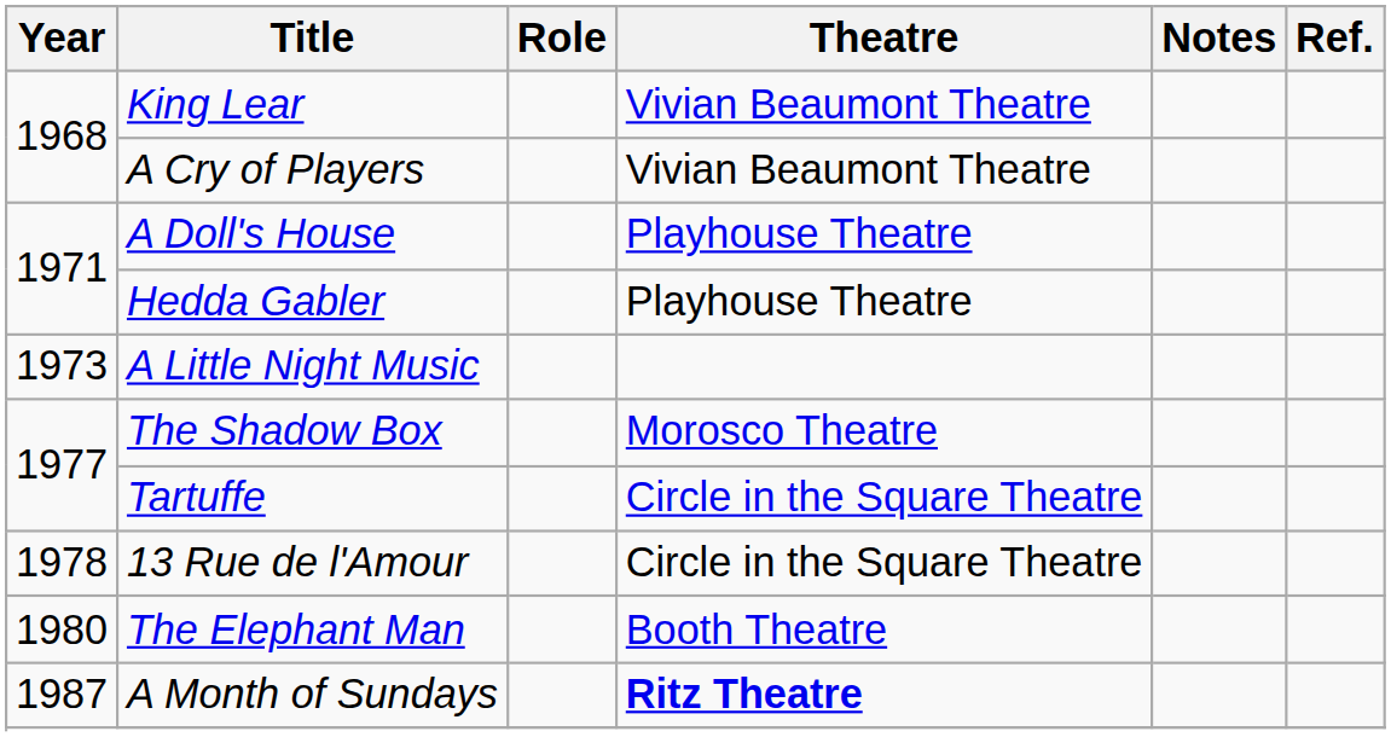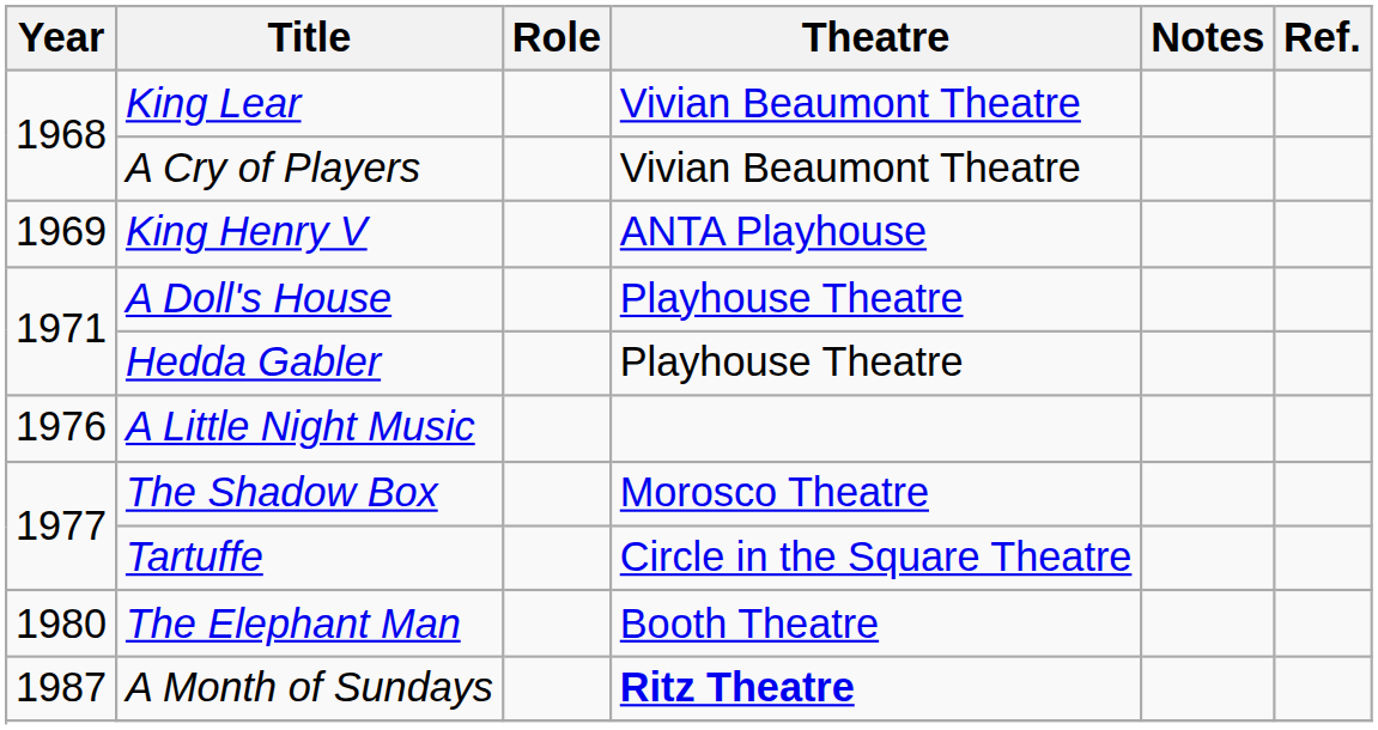+ row: 1969 | King Henry V | ANTA Playhouse
A Little Night Music | Year: 1973 -> 1976
- row: 1978 | 13 Rue de l'Amour | Circle in the Square Theatre
